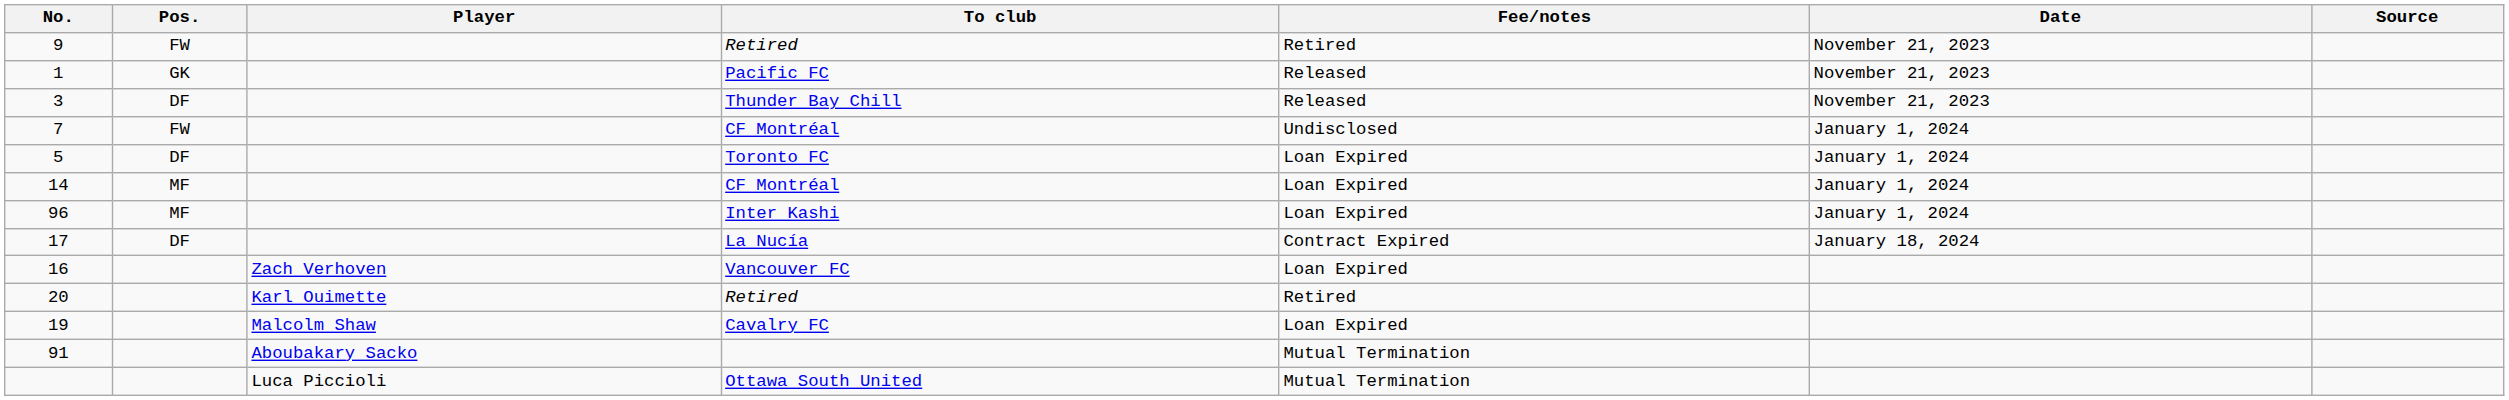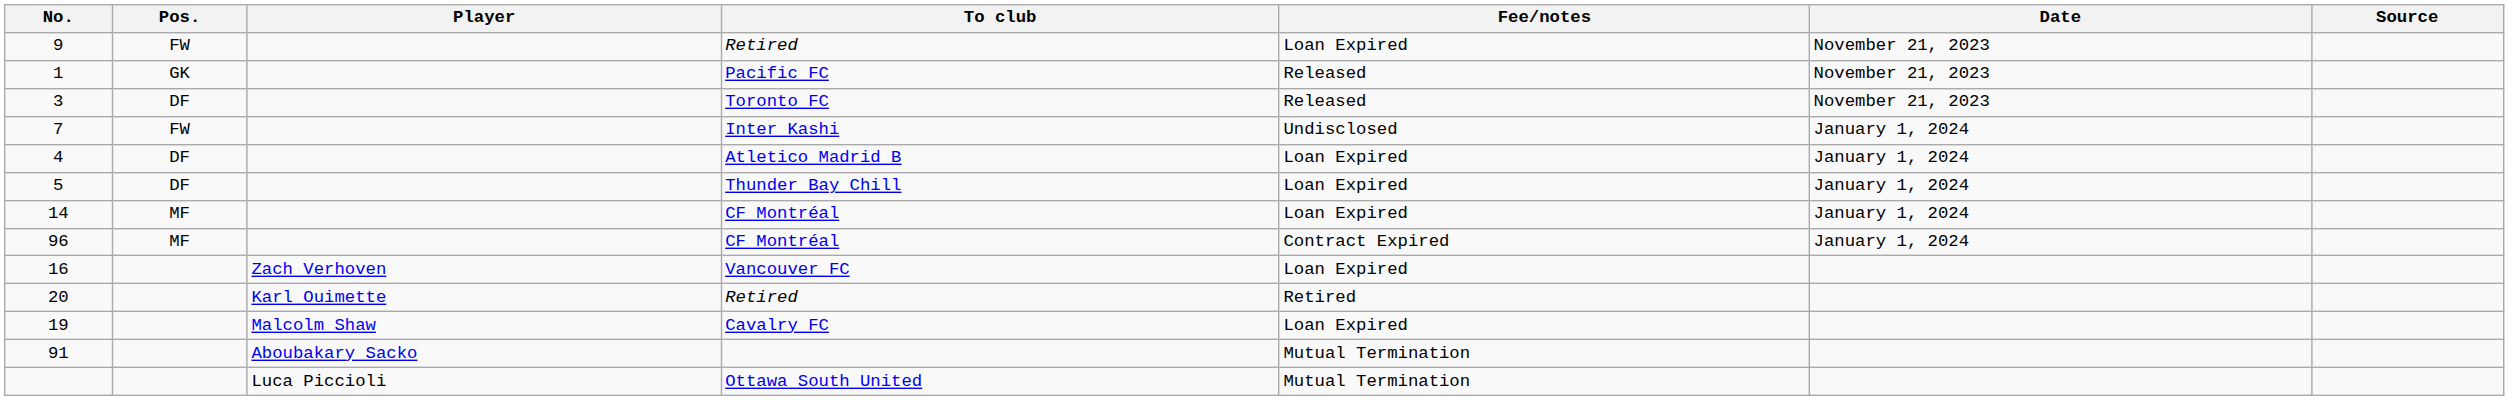9 | Fee/notes: Retired -> Loan Expired
3 | To club: Thunder Bay Chill -> Toronto FC
7 | To club: CF Montréal -> Inter Kashi
+ row: 4 | DF | Atletico Madrid B | Loan Expired | January 1, 2024
5 | To club: Toronto FC -> Thunder Bay Chill
96 | To club: Inter Kashi -> CF Montréal
96 | Fee/notes: Loan Expired -> Contract Expired
- row: 17 | DF | La Nucía | Contract Expired | January 18, 2024
